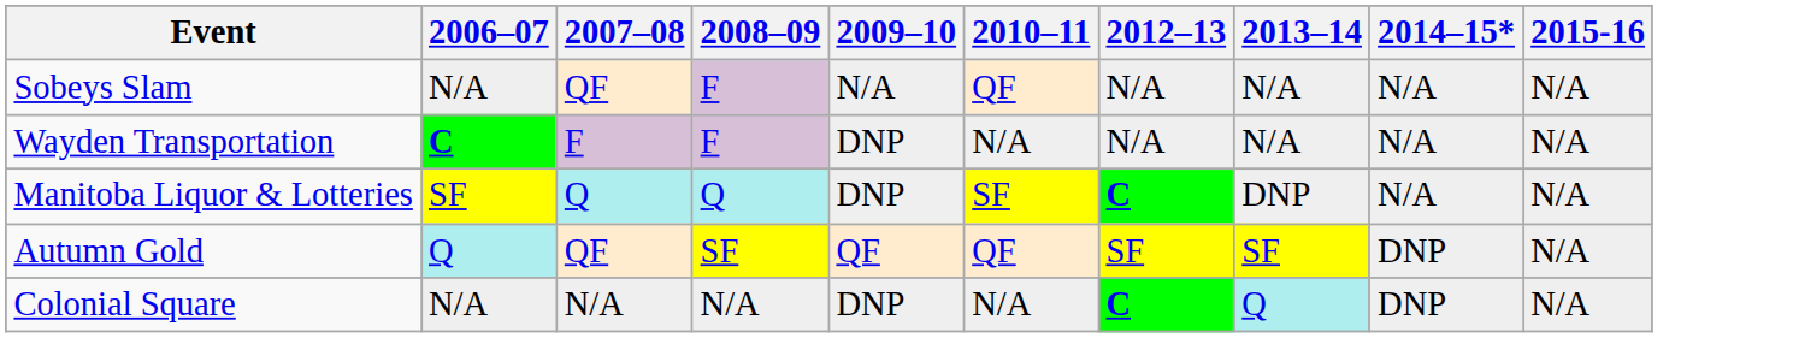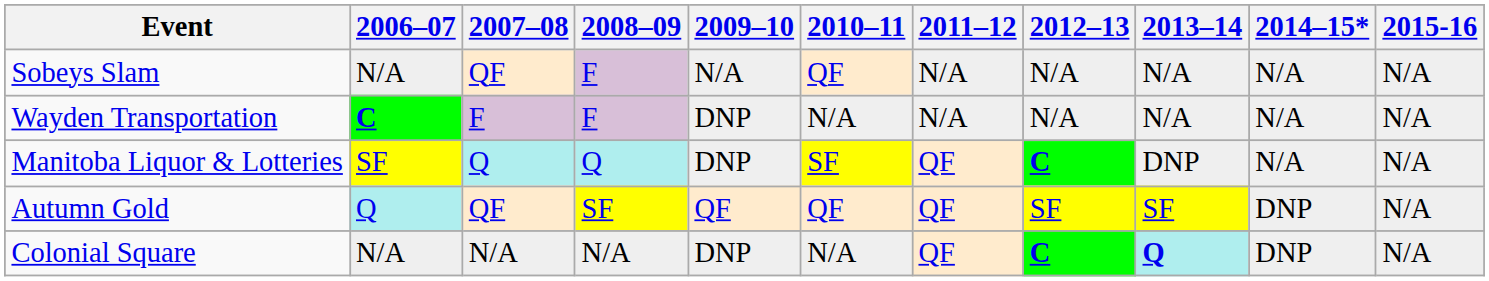+ column: 2011–12 | N/A | N/A | QF | QF | QF
Colonial Square | 2013–14: normal -> bold
